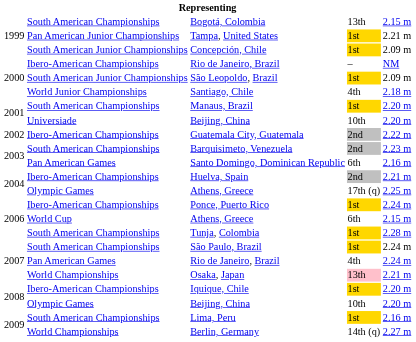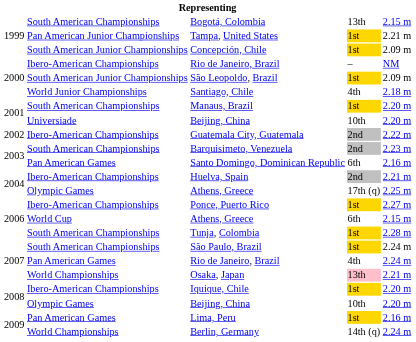Ponce, Puerto Rico | column 5: 2.24 m -> 2.27 m
Lima, Peru | column 2: South American Championships -> Pan American Games
Berlin, Germany | column 5: 2.27 m -> 2.24 m
